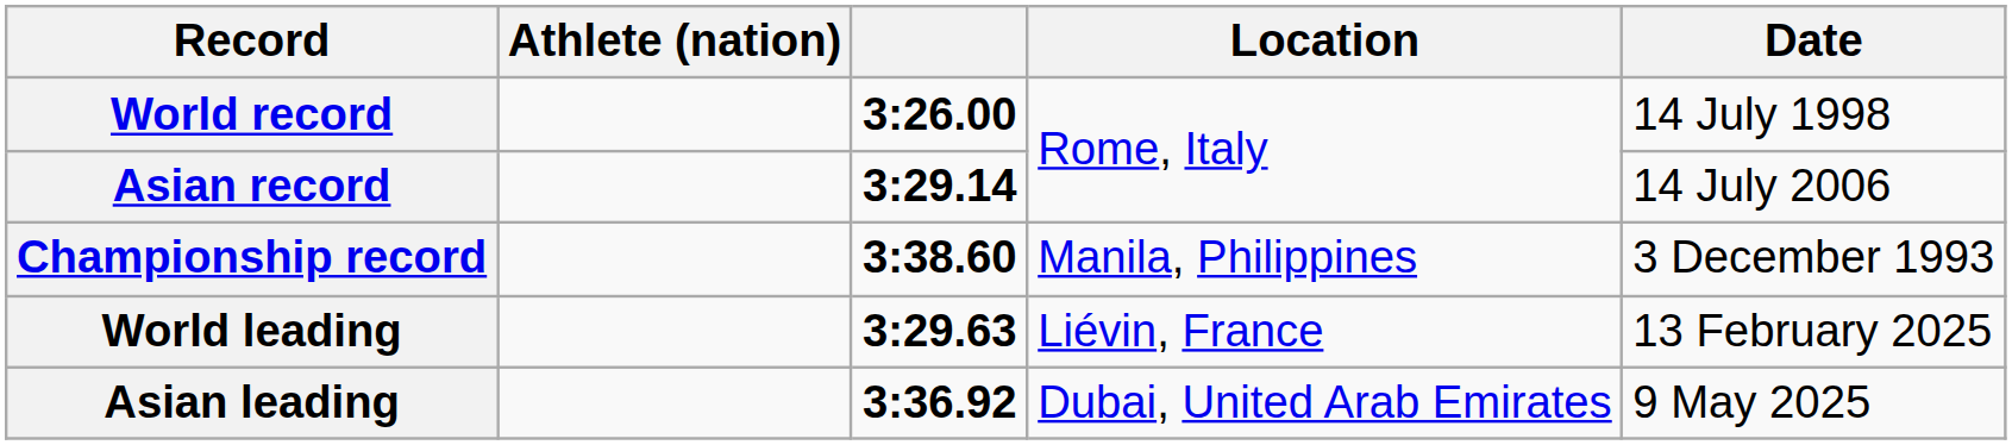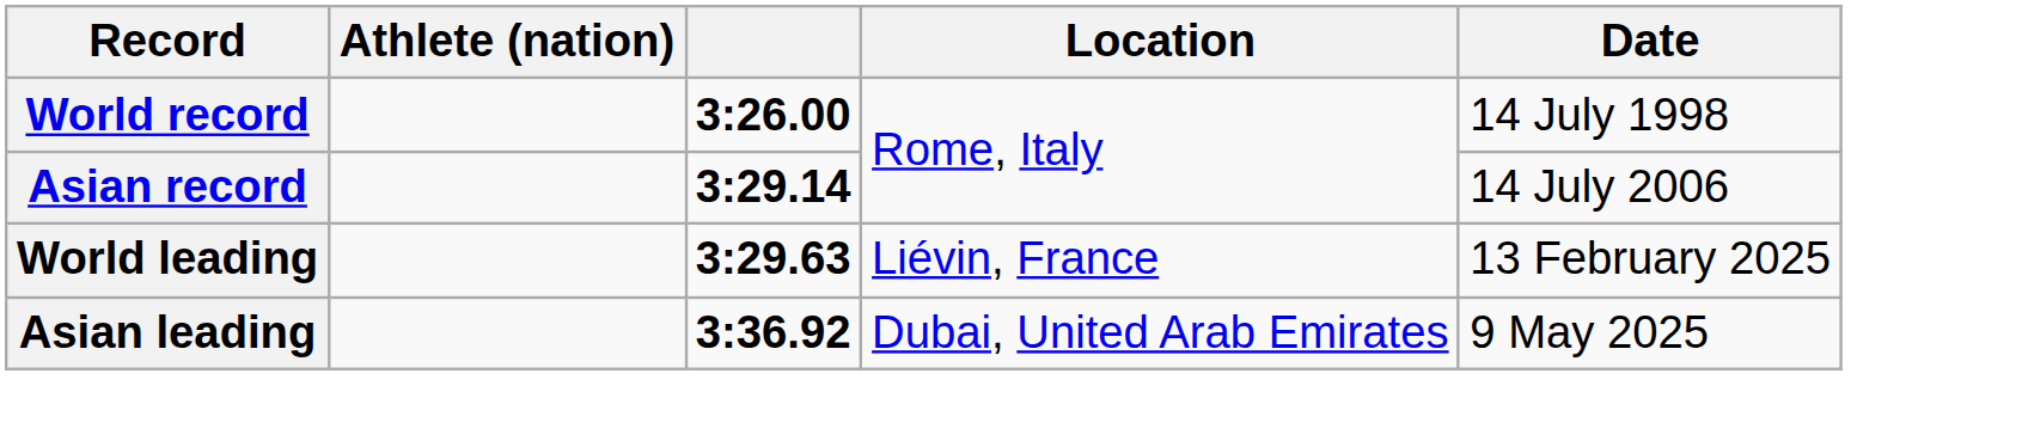- row: Championship record | 3:38.60 | Manila, Philippines | 3 December 1993
